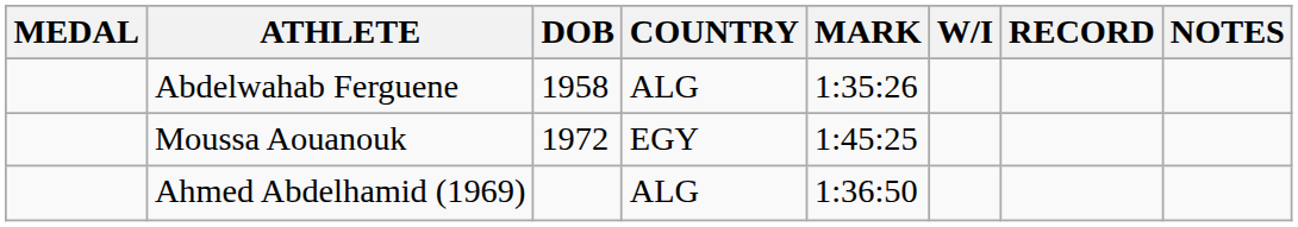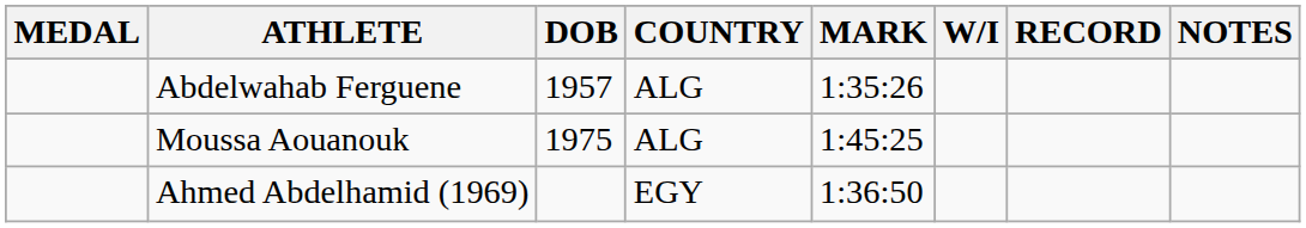Abdelwahab Ferguene | DOB: 1958 -> 1957
Moussa Aouanouk | DOB: 1972 -> 1975
Moussa Aouanouk | COUNTRY: EGY -> ALG
Ahmed Abdelhamid (1969) | COUNTRY: ALG -> EGY
